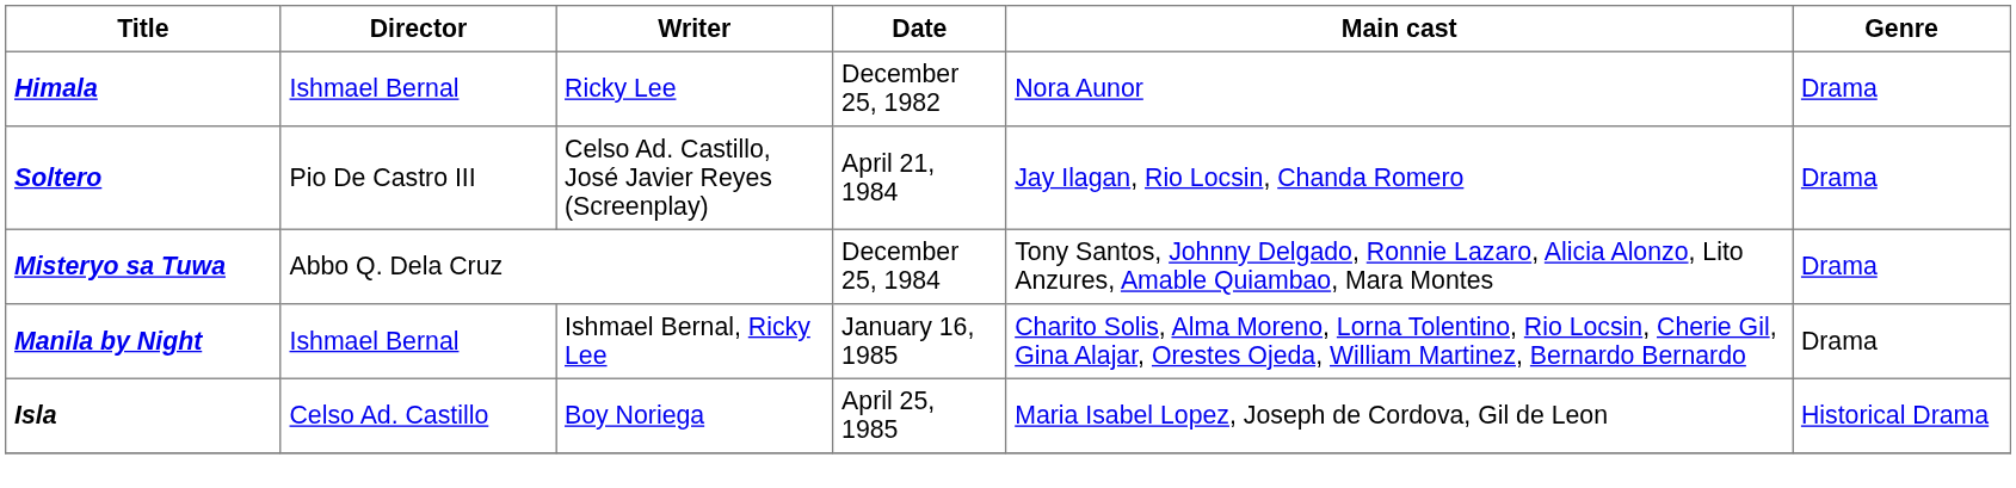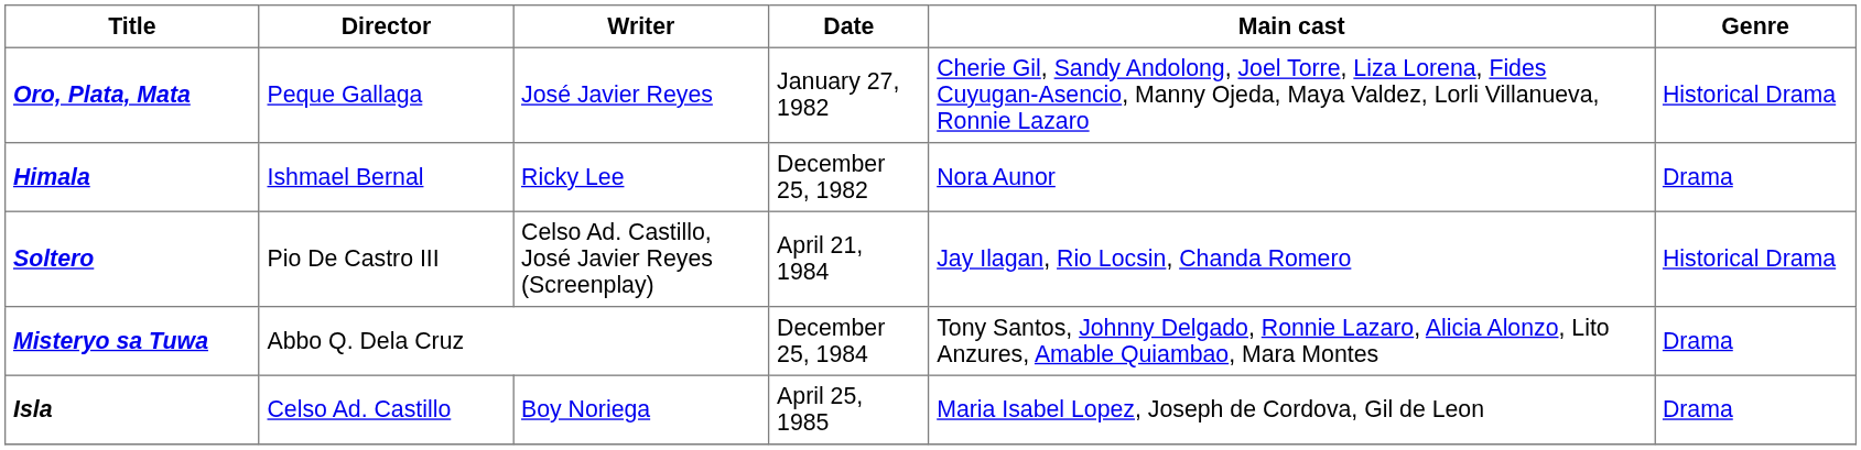+ row: Oro, Plata, Mata | Peque Gallaga | José Javier Reyes | January 27, 1982 | Cherie Gil, Sandy Andolong, Joel Torre, Liza Lorena, Fides Cuyugan-Asencio, Manny Ojeda, Maya Valdez, Lorli Villanueva, Ronnie Lazaro | Historical Drama
Soltero | Genre: Drama -> Historical Drama
- row: Manila by Night | Ishmael Bernal | Ishmael Bernal, Ricky Lee | January 16, 1985 | Charito Solis, Alma Moreno, Lorna Tolentino, Rio Locsin, Cherie Gil, Gina Alajar, Orestes Ojeda, William Martinez, Bernardo Bernardo | Drama
Isla | Genre: Historical Drama -> Drama
